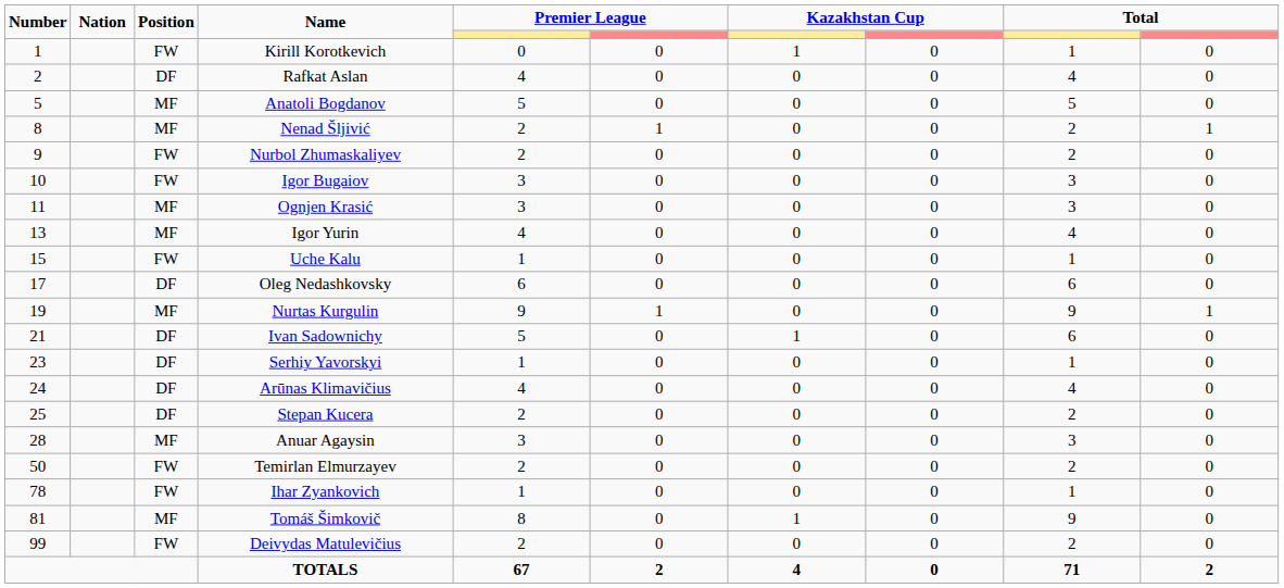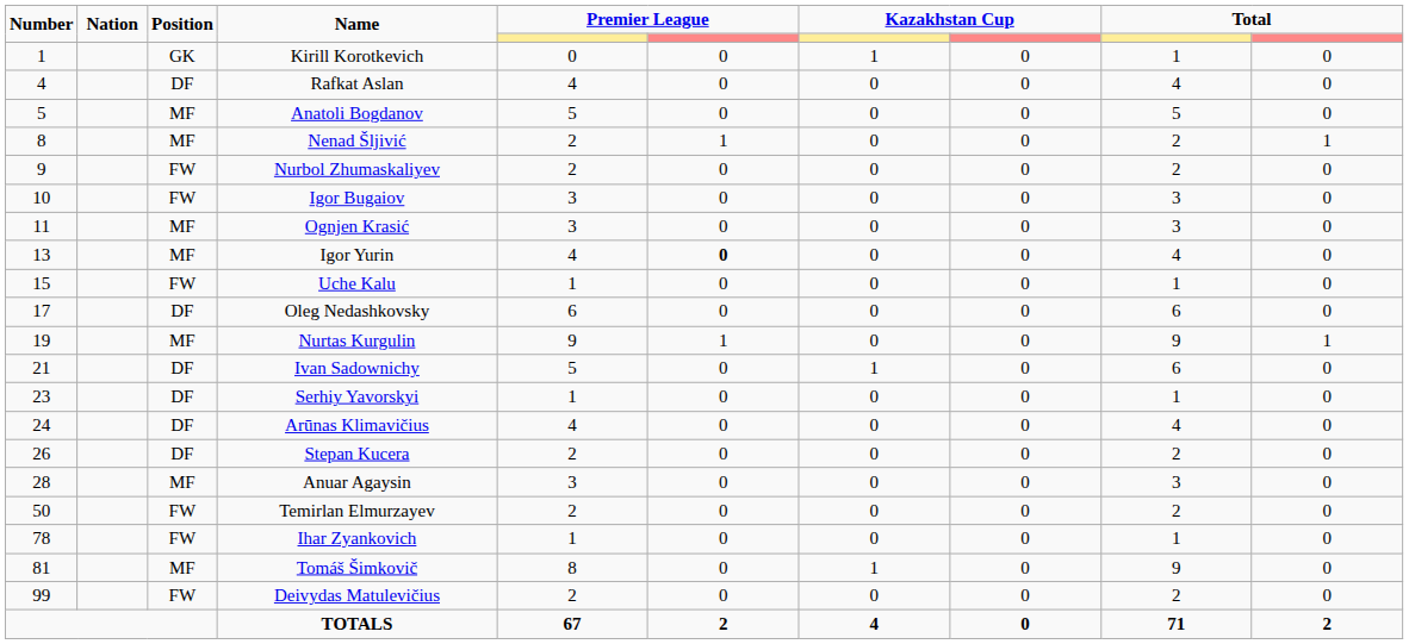Kirill Korotkevich | Position: FW -> GK
Rafkat Aslan | Number: 2 -> 4
Igor Yurin | column 6: normal -> bold
Stepan Kucera | Number: 25 -> 26
